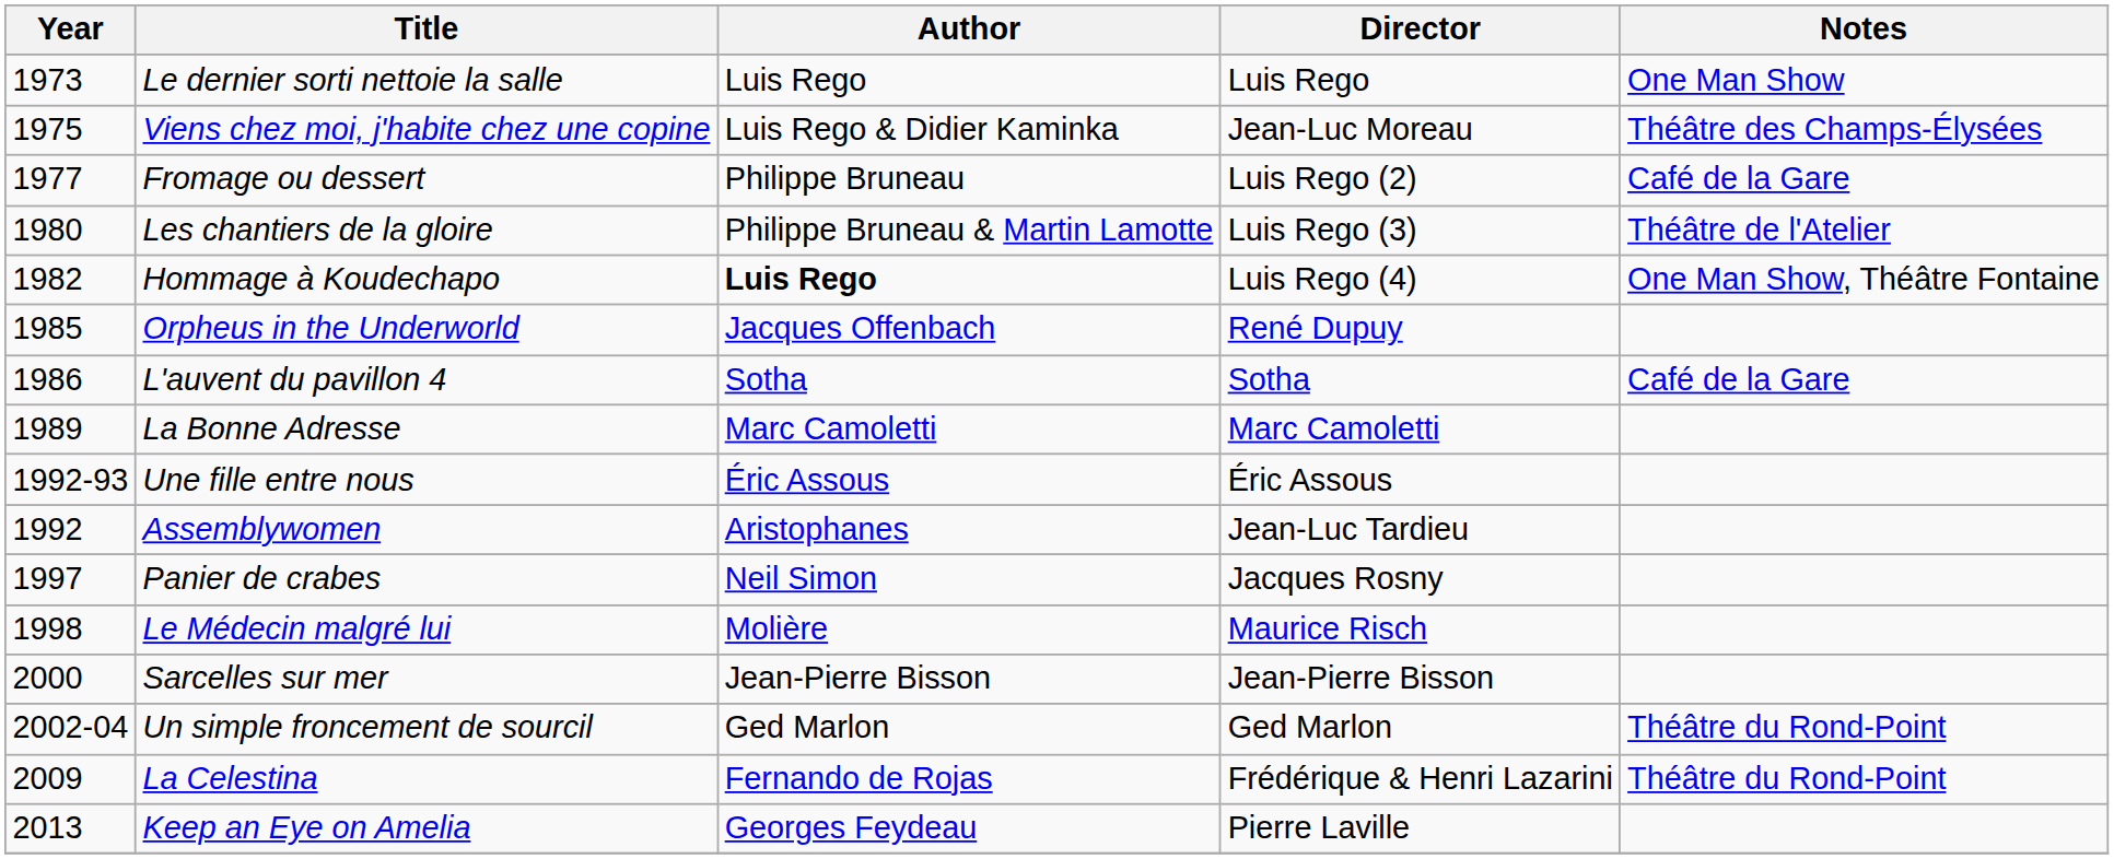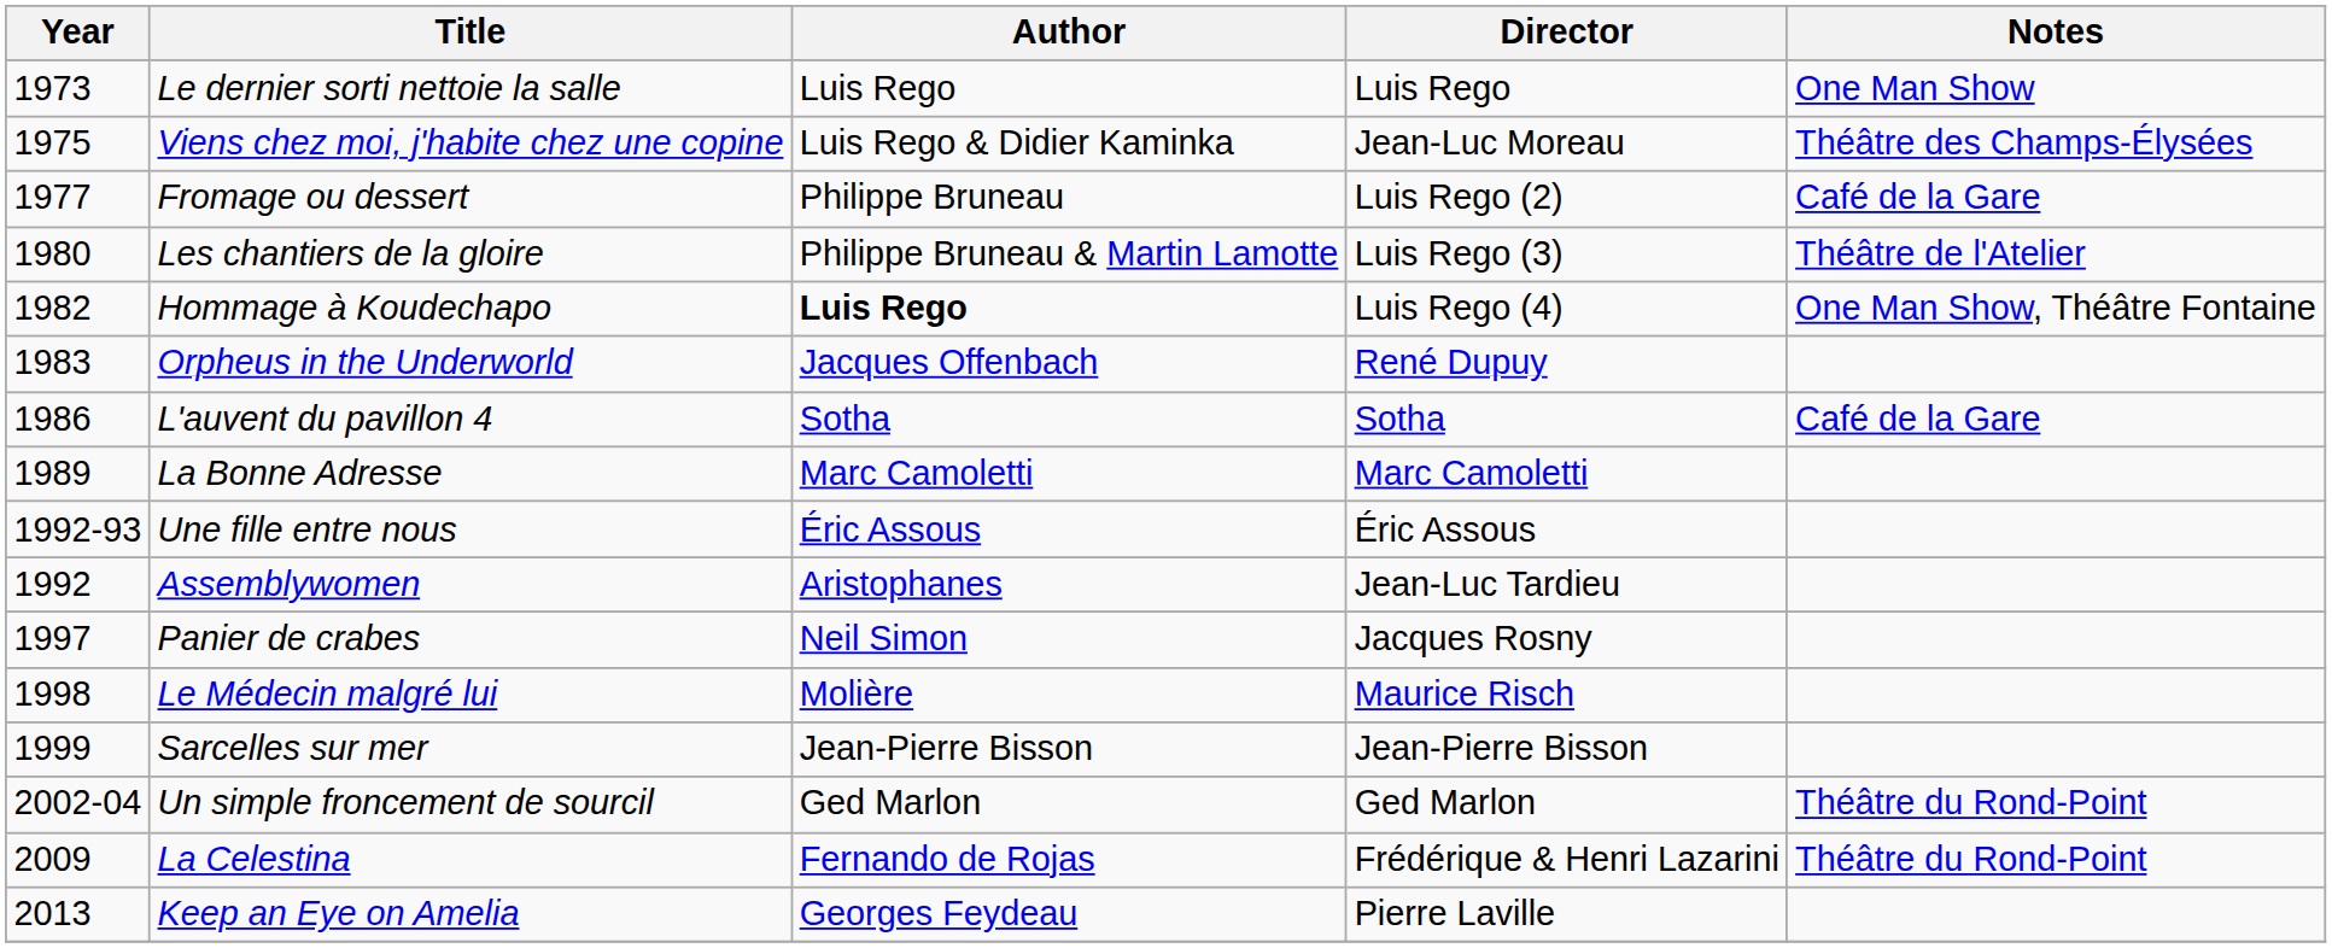Orpheus in the Underworld | Year: 1985 -> 1983
Sarcelles sur mer | Year: 2000 -> 1999
